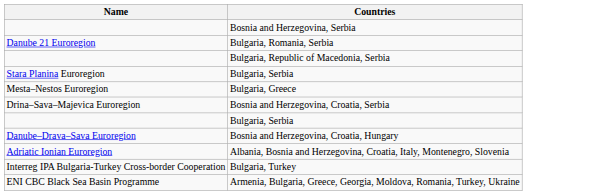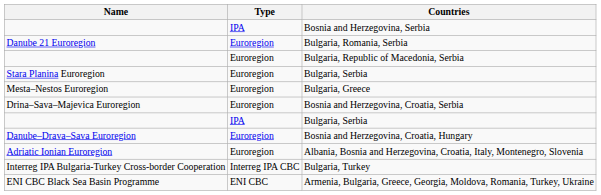+ column: Type | IPA | Euroregion | Euroregion | Euroregion | Euroregion | Euroregion | IPA | Euroregion | Euroregion | Interreg IPA CBC | ENI CBC
